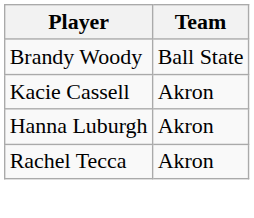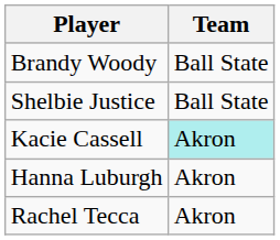+ row: Shelbie Justice | Ball State
Kacie Cassell | Team: no background -> paleturquoise background
